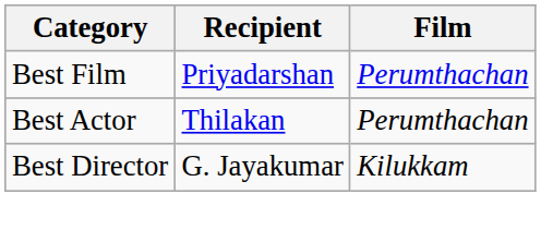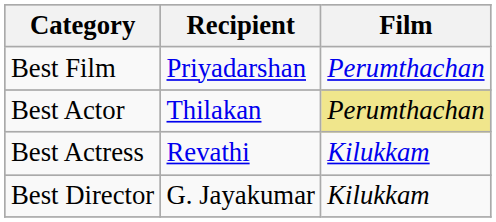Best Actor | Film: no background -> khaki background
+ row: Best Actress | Revathi | Kilukkam
